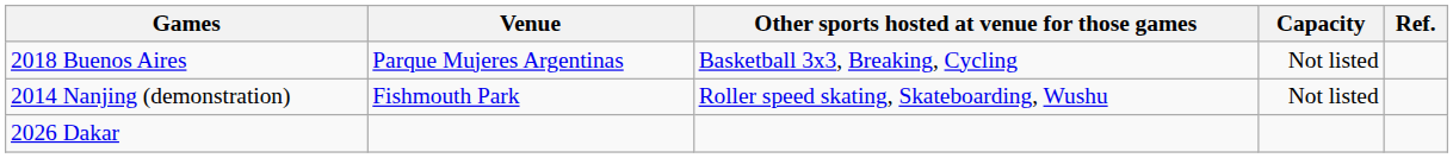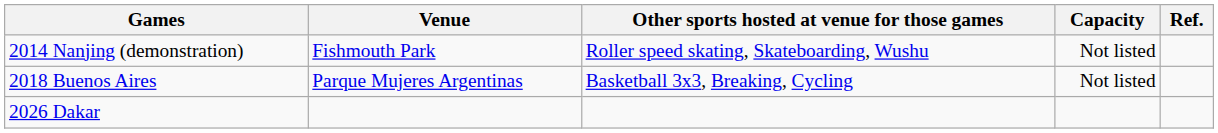rows swapped: 2014 Nanjing (demonstration) <-> 2018 Buenos Aires
